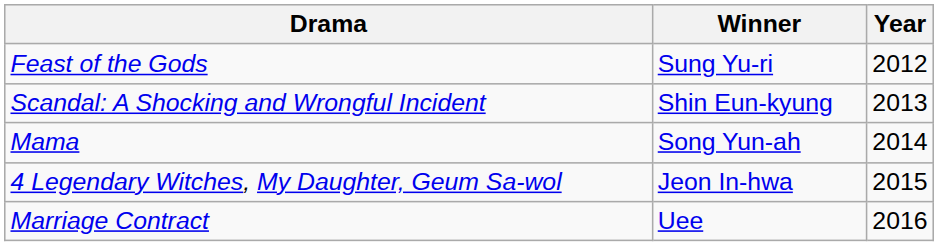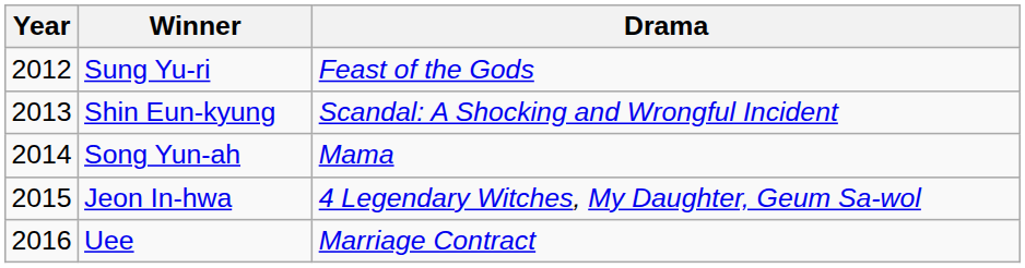columns swapped: Year <-> Drama
